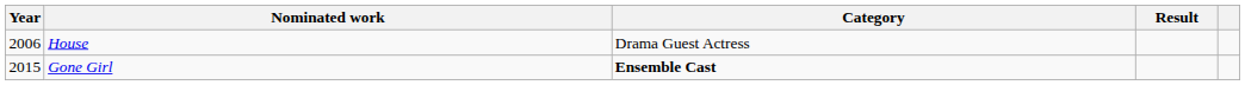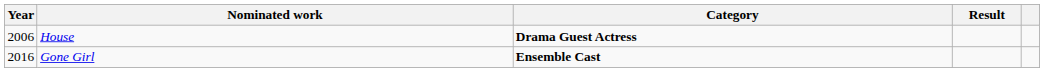House | Category: normal -> bold
Gone Girl | Year: 2015 -> 2016
